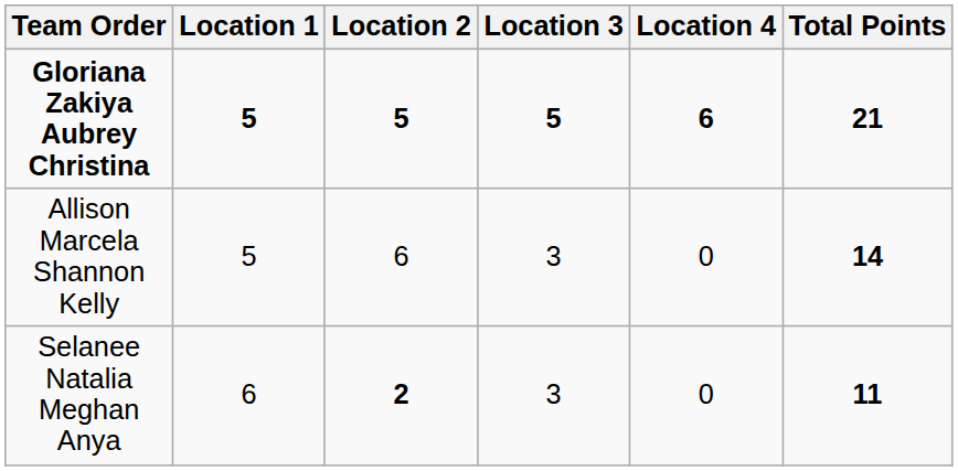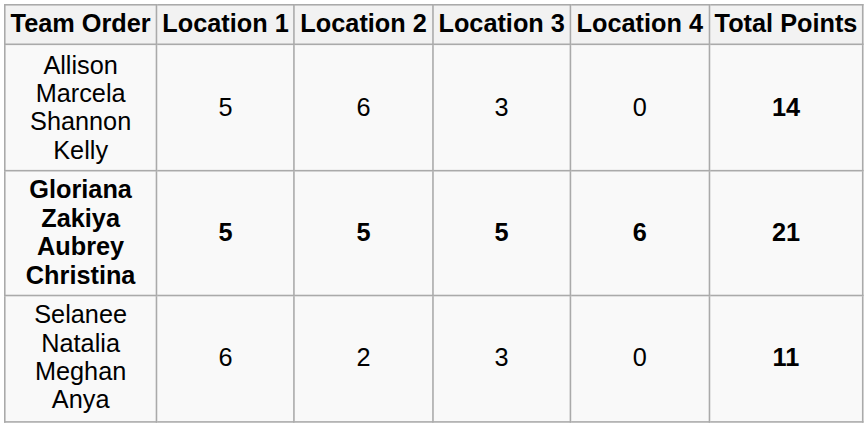rows swapped: Allison Marcela Shannon Kelly <-> Gloriana Zakiya Aubrey Christina
Selanee Natalia Meghan Anya | Location 2: bold -> normal
